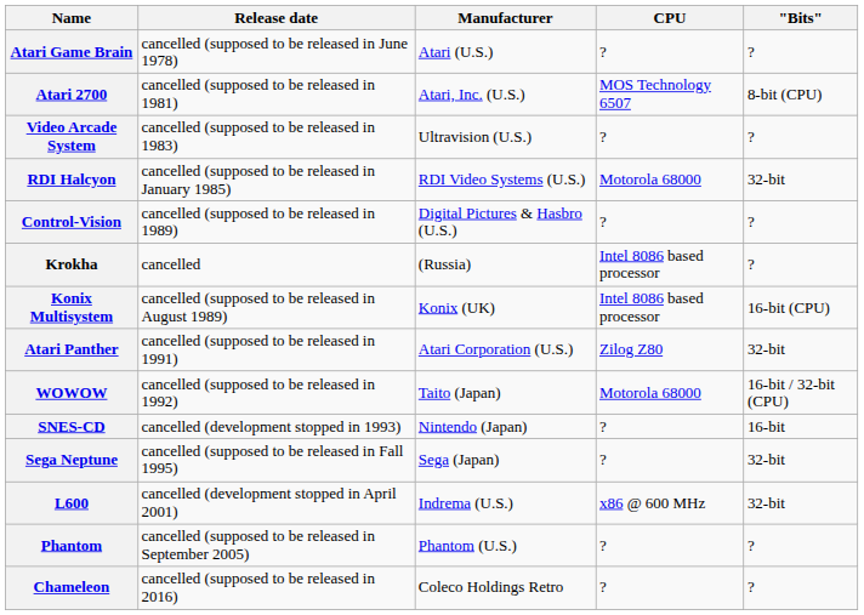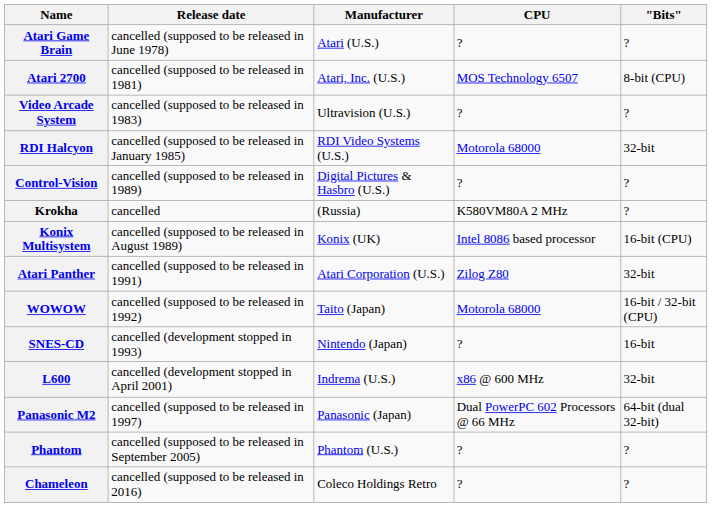Krokha | CPU: Intel 8086 based processor -> K580VM80A 2 MHz
- row: Sega Neptune | cancelled (supposed to be released in Fall 1995) | Sega (Japan) | ? | 32-bit
+ row: Panasonic M2 | cancelled (supposed to be released in 1997) | Panasonic (Japan) | Dual PowerPC 602 Processors @ 66 MHz | 64-bit (dual 32-bit)
